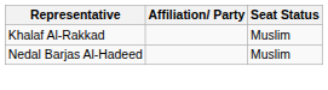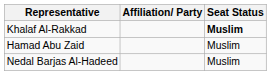Khalaf Al-Rakkad | Seat Status: normal -> bold
+ row: Hamad Abu Zaid | Muslim
